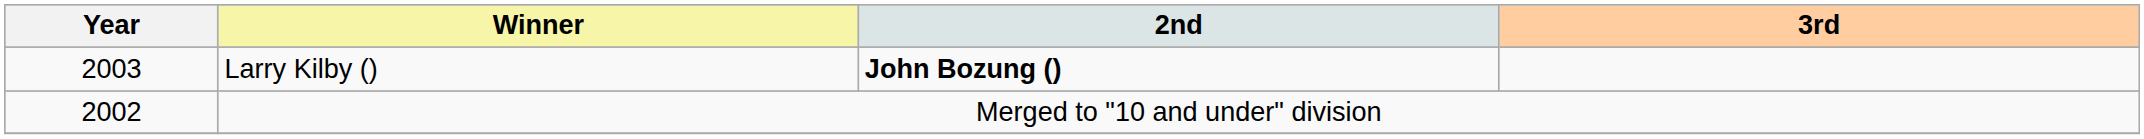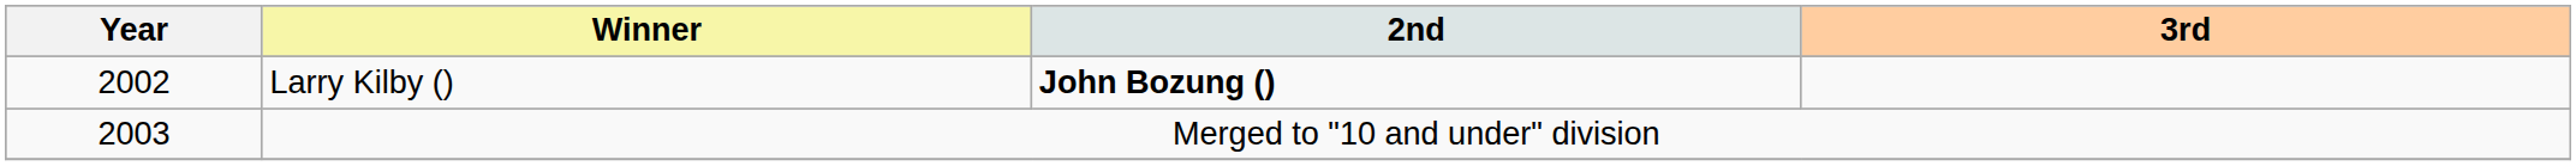Larry Kilby () | Year: 2003 -> 2002
Merged to "10 and under" division | Year: 2002 -> 2003
